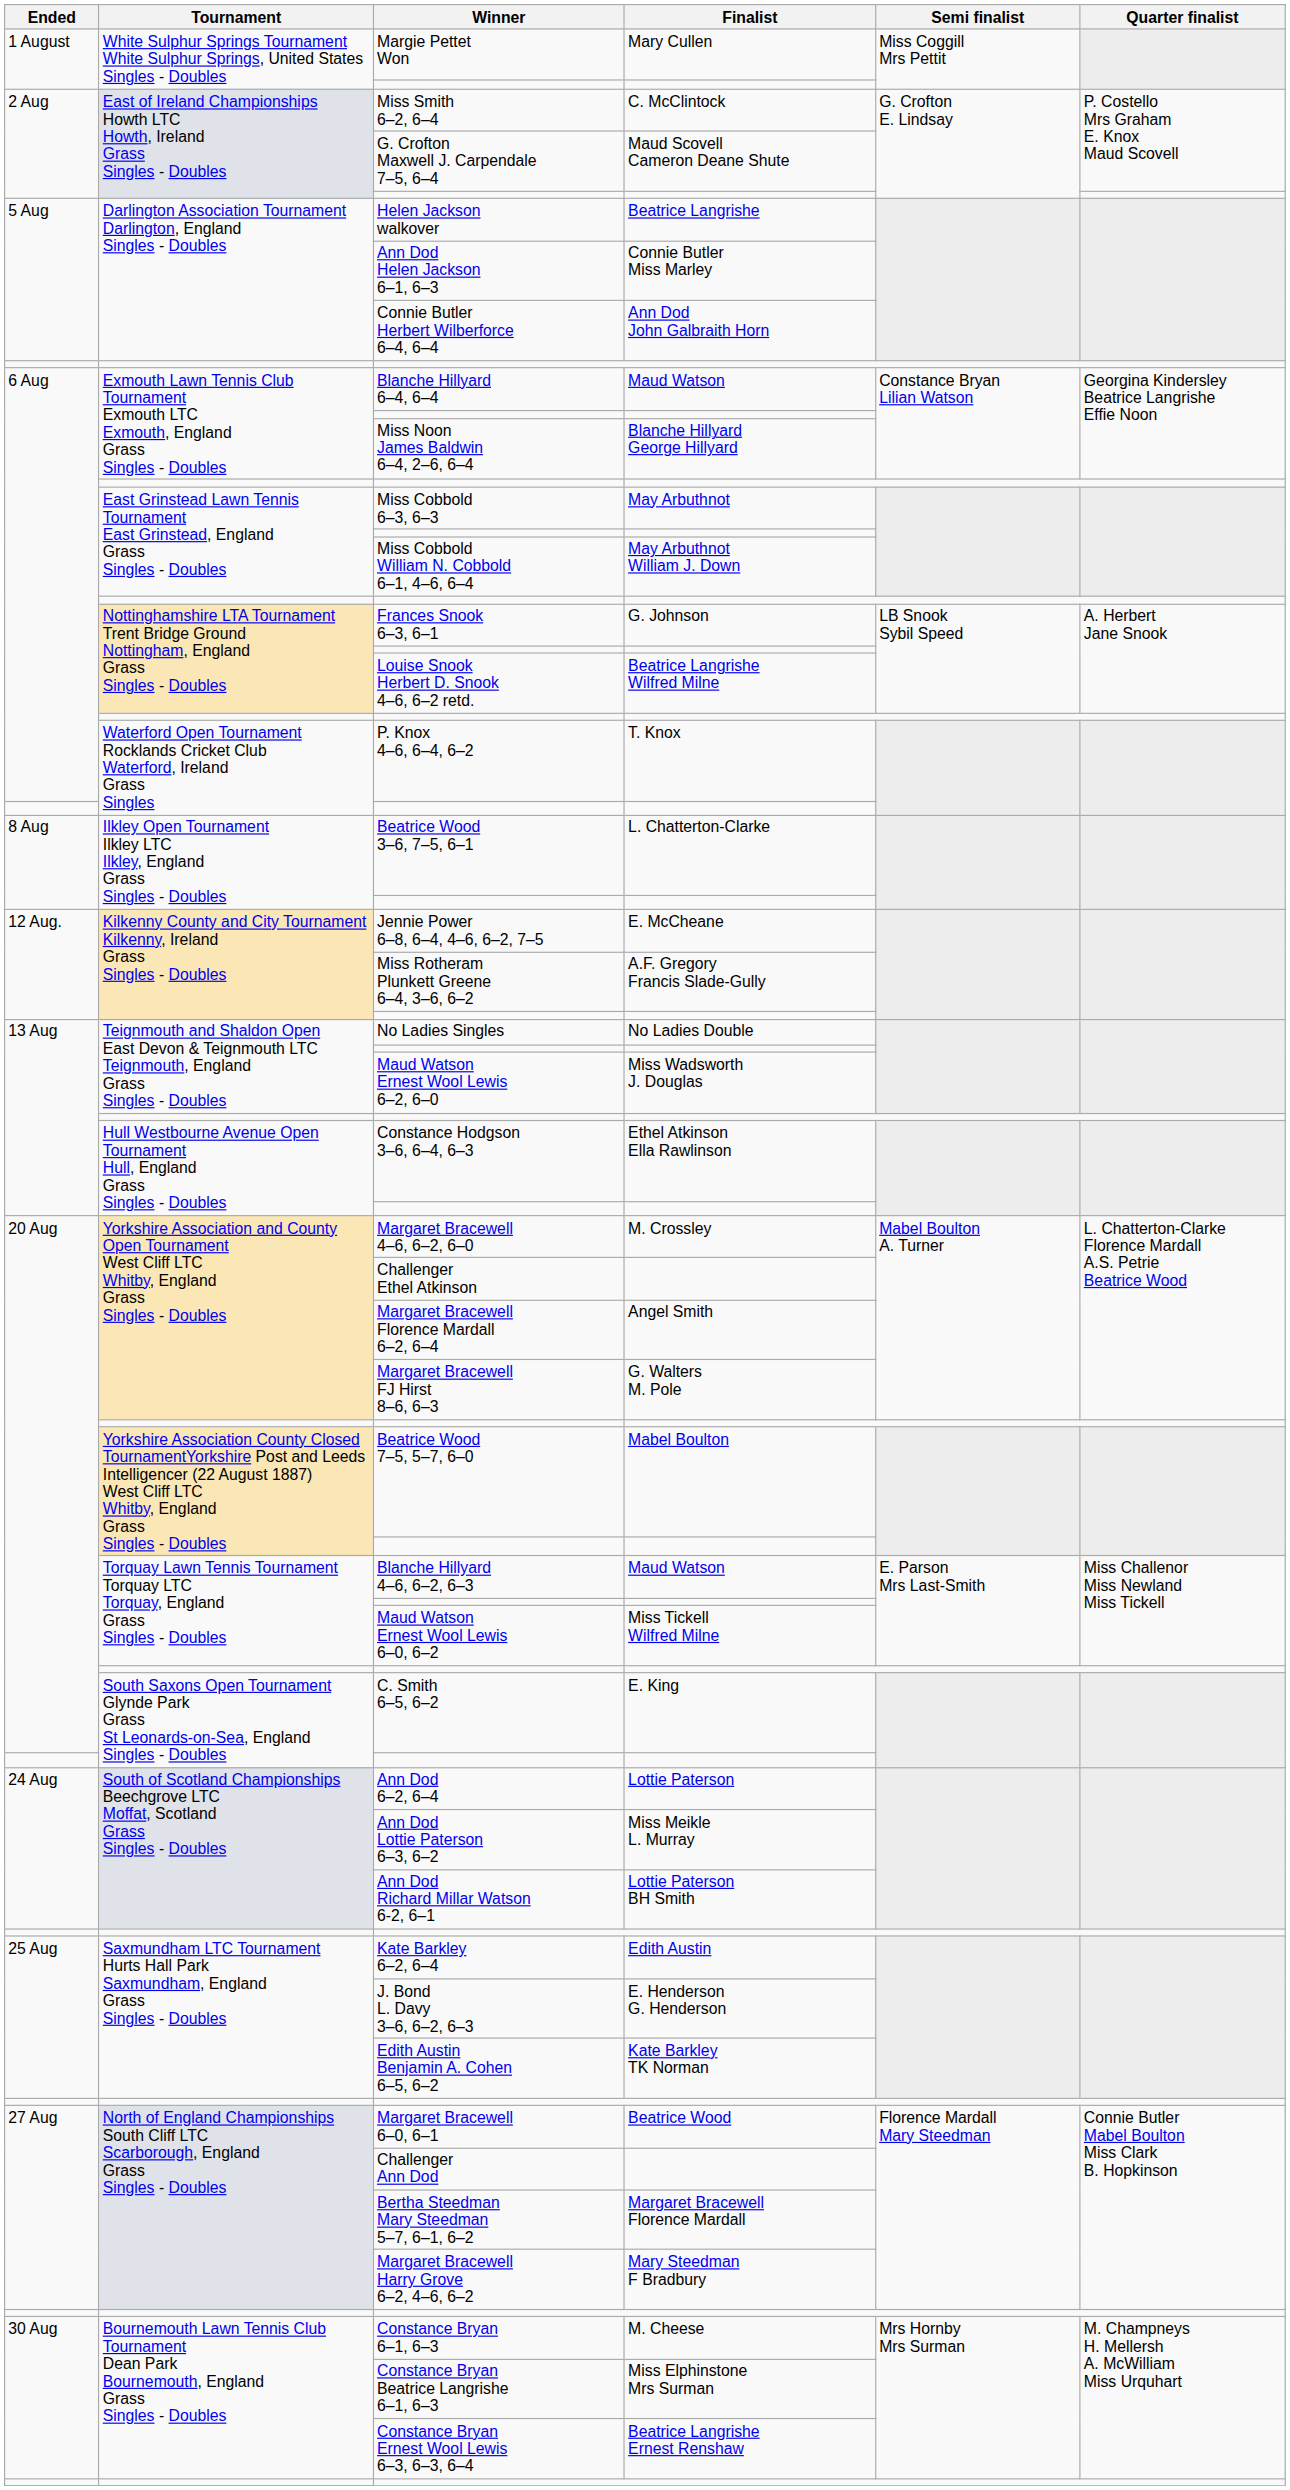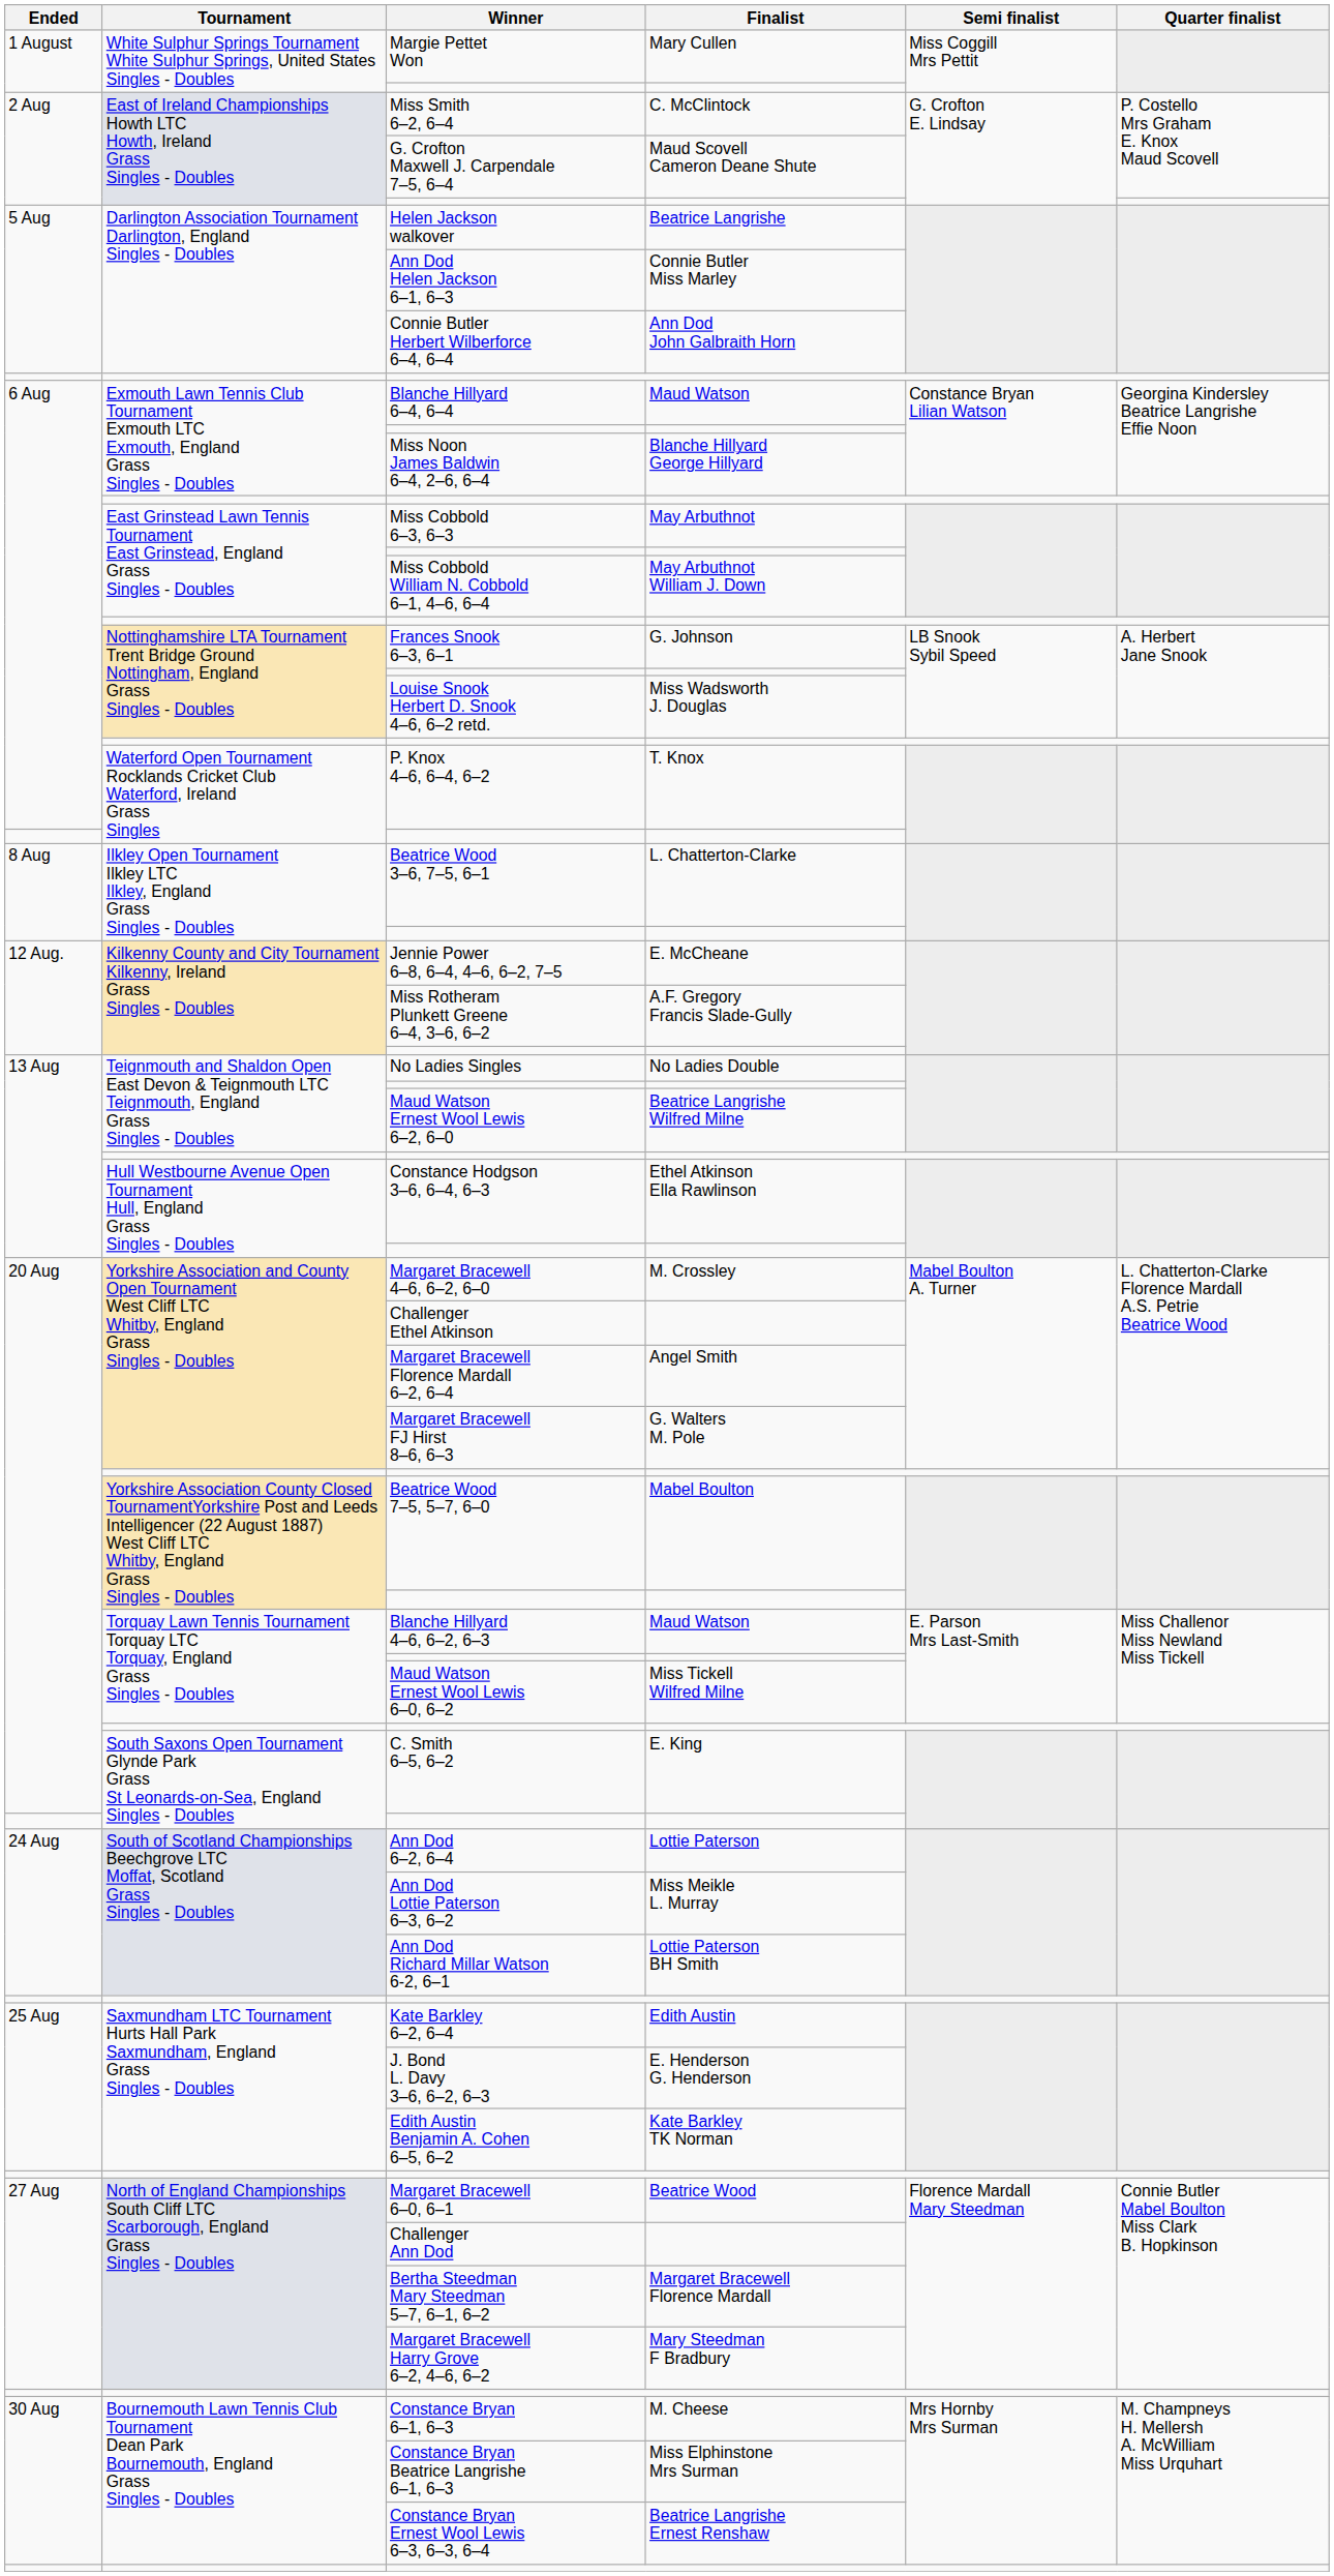Louise Snook Herbert D. Snook 4–6, 6–2 retd. | Finalist: Beatrice Langrishe Wilfred Milne -> Miss Wadsworth J. Douglas
Maud Watson Ernest Wool Lewis 6–2, 6–0 | Finalist: Miss Wadsworth J. Douglas -> Beatrice Langrishe Wilfred Milne
